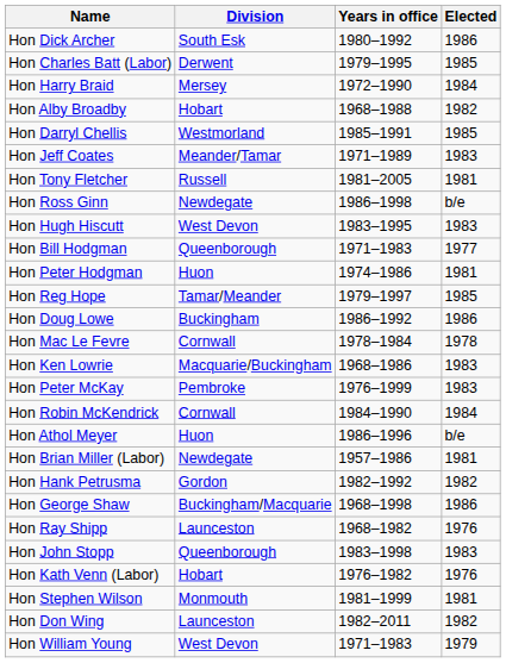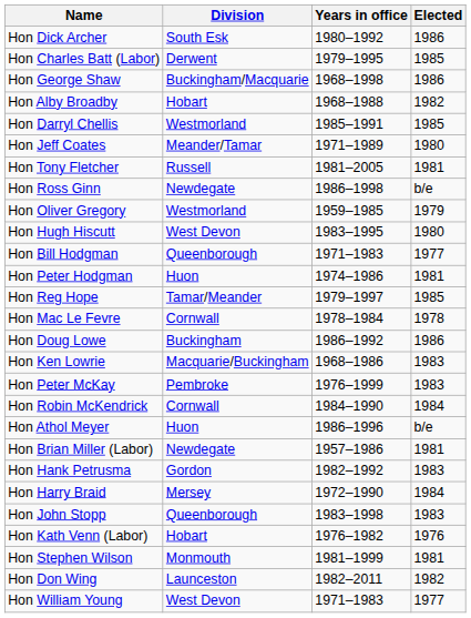rows swapped: Hon Harry Braid <-> Hon George Shaw
Hon Jeff Coates | Elected: 1983 -> 1980
+ row: Hon Oliver Gregory | Westmorland | 1959–1985 | 1979
Hon Hugh Hiscutt | Elected: 1983 -> 1980
rows swapped: Hon Mac Le Fevre <-> Hon Doug Lowe
Hon Hank Petrusma | Elected: 1982 -> 1983
- row: Hon Ray Shipp | Launceston | 1968–1982 | 1976
Hon William Young | Elected: 1979 -> 1977
